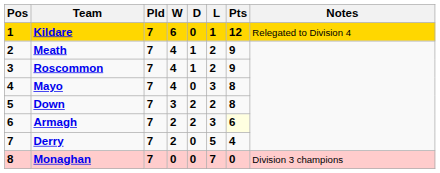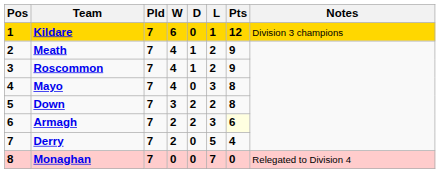Kildare | Notes: Relegated to Division 4 -> Division 3 champions
Monaghan | Notes: Division 3 champions -> Relegated to Division 4
